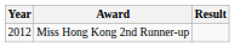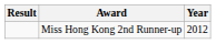columns swapped: Year <-> Result
